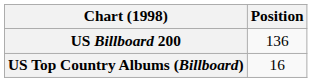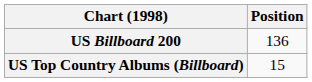US Top Country Albums (Billboard) | Position: 16 -> 15
